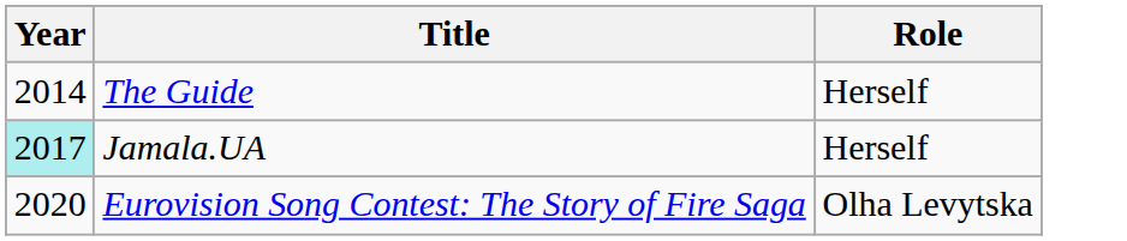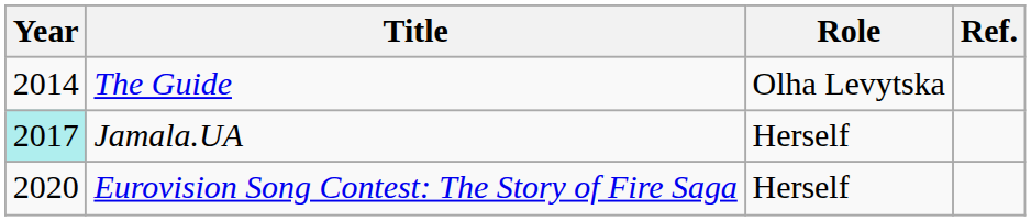+ column: Ref.
The Guide | Role: Herself -> Olha Levytska
Eurovision Song Contest: The Story of Fire Saga | Role: Olha Levytska -> Herself
